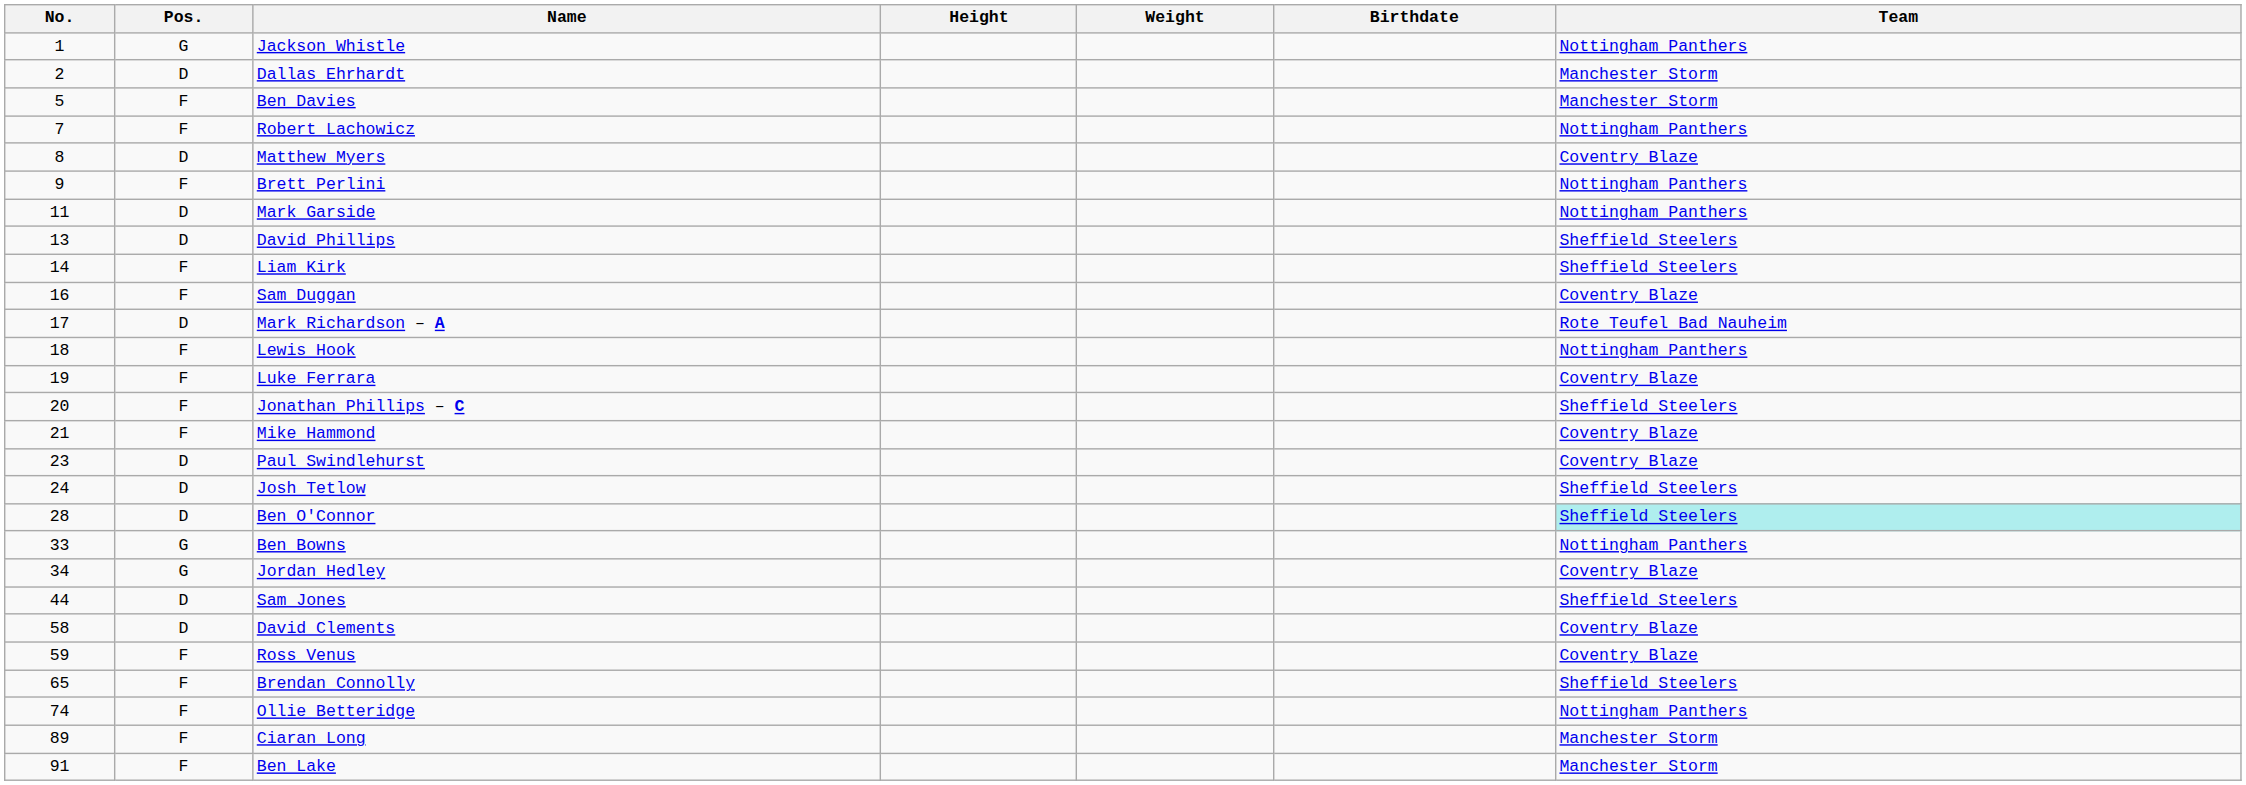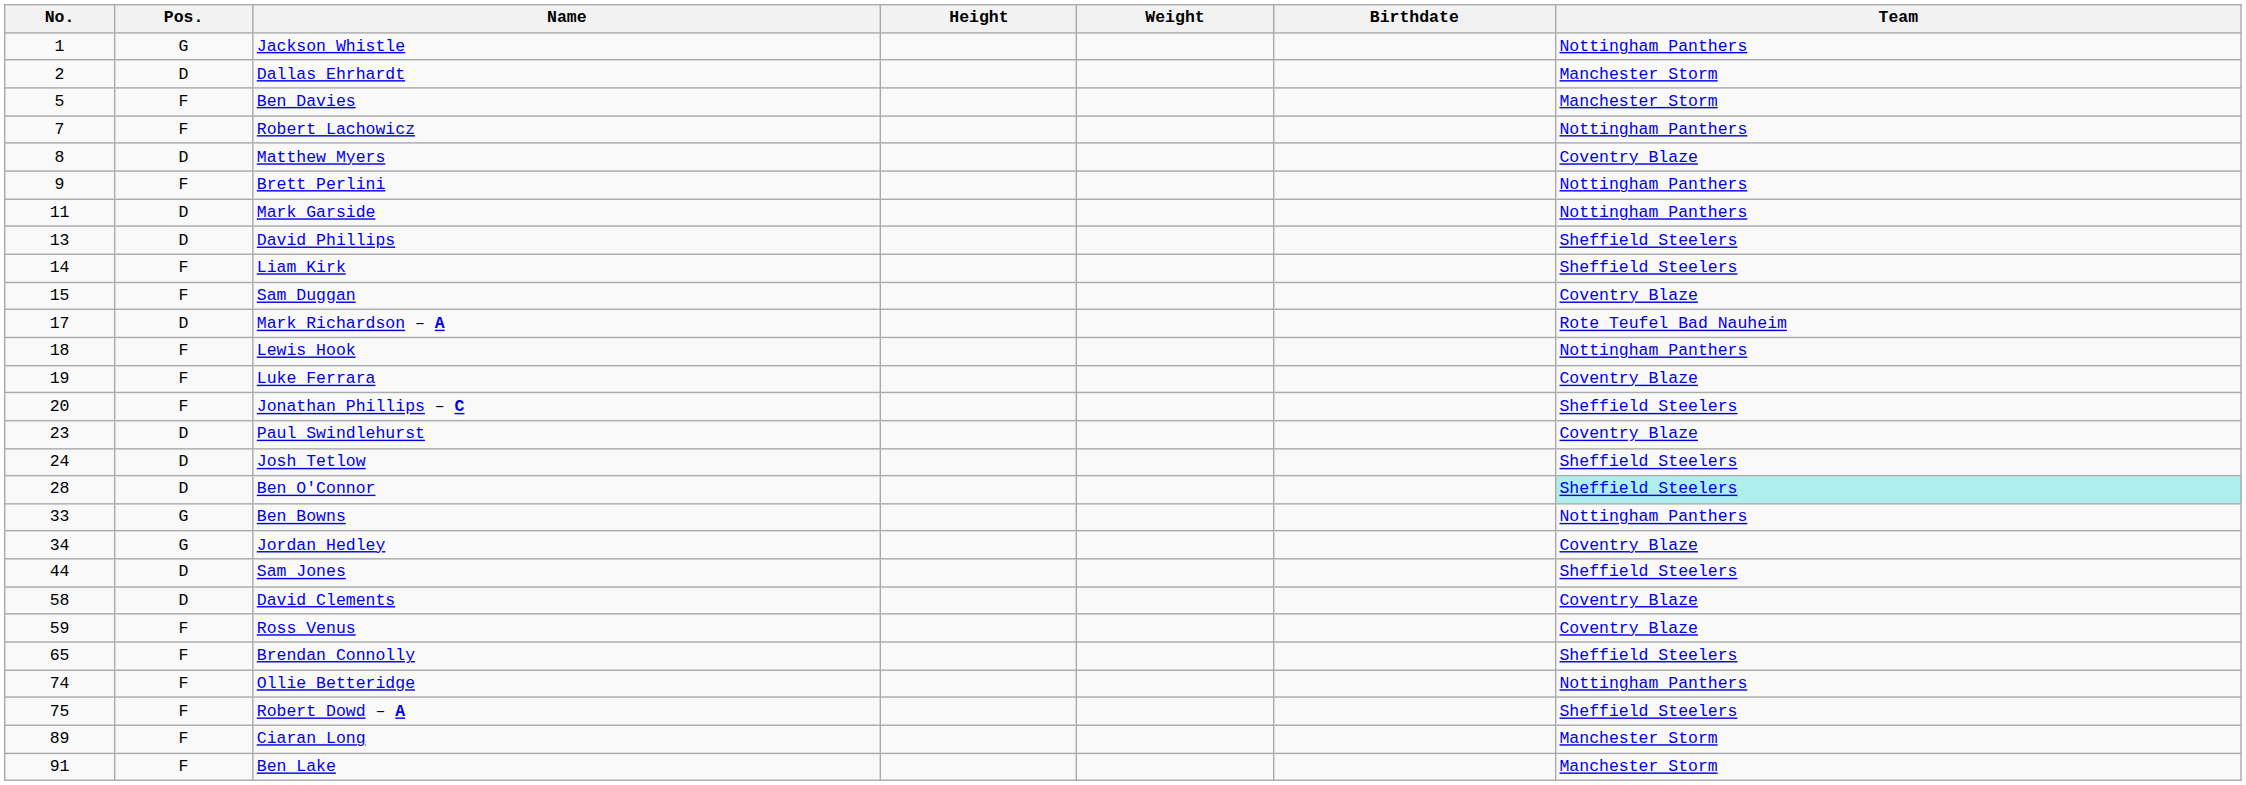Sam Duggan | No.: 16 -> 15
- row: 21 | F | Mike Hammond | Coventry Blaze
+ row: 75 | F | Robert Dowd – A | Sheffield Steelers
